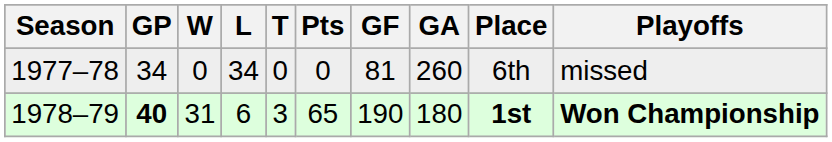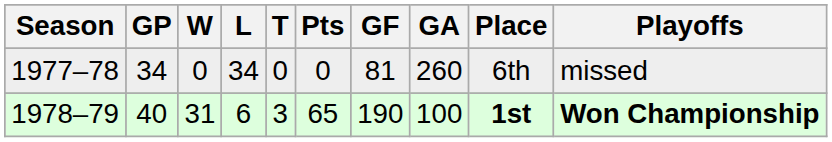1978–79 | GP: bold -> normal
1978–79 | GA: 180 -> 100
